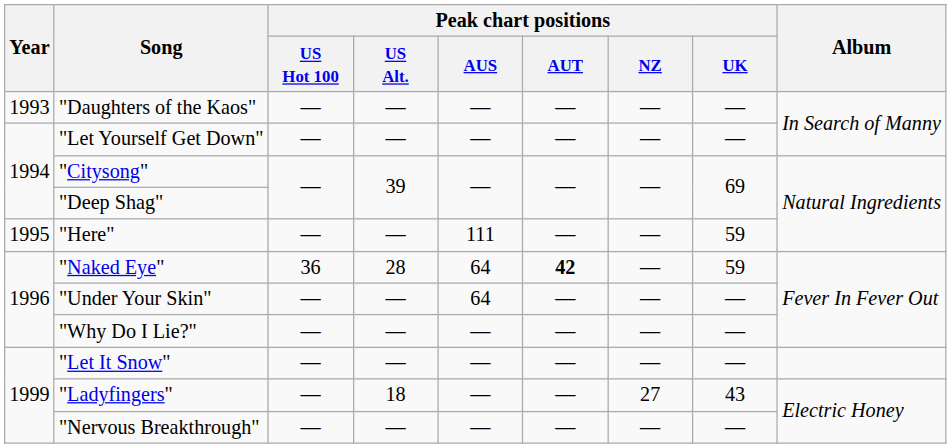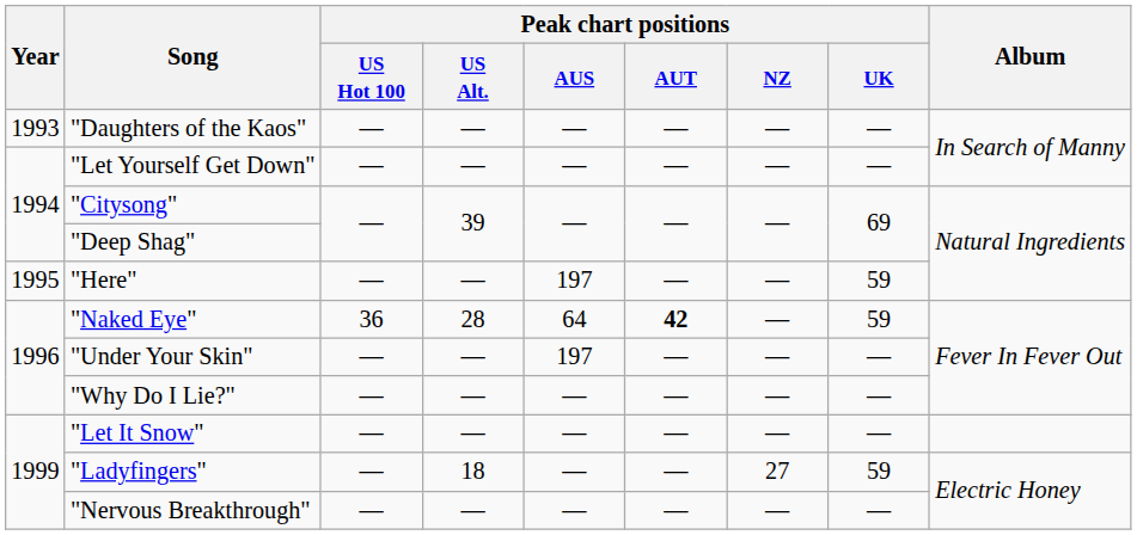"Here" | Peak chart positions / AUS: 111 -> 197
"Under Your Skin" | Peak chart positions / AUS: 64 -> 197
"Ladyfingers" | Peak chart positions / UK: 43 -> 59
